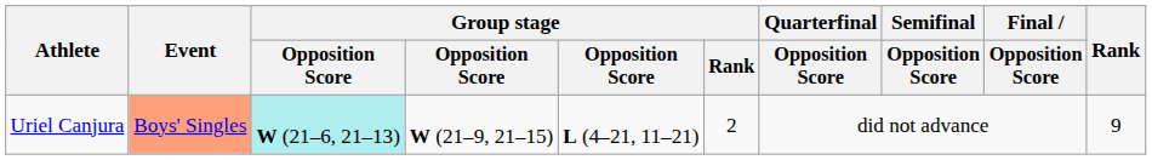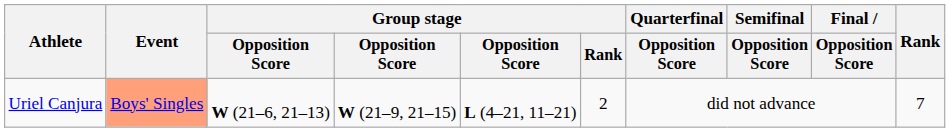Uriel Canjura | column 3: paleturquoise background -> no background
Uriel Canjura | Rank: 9 -> 7
